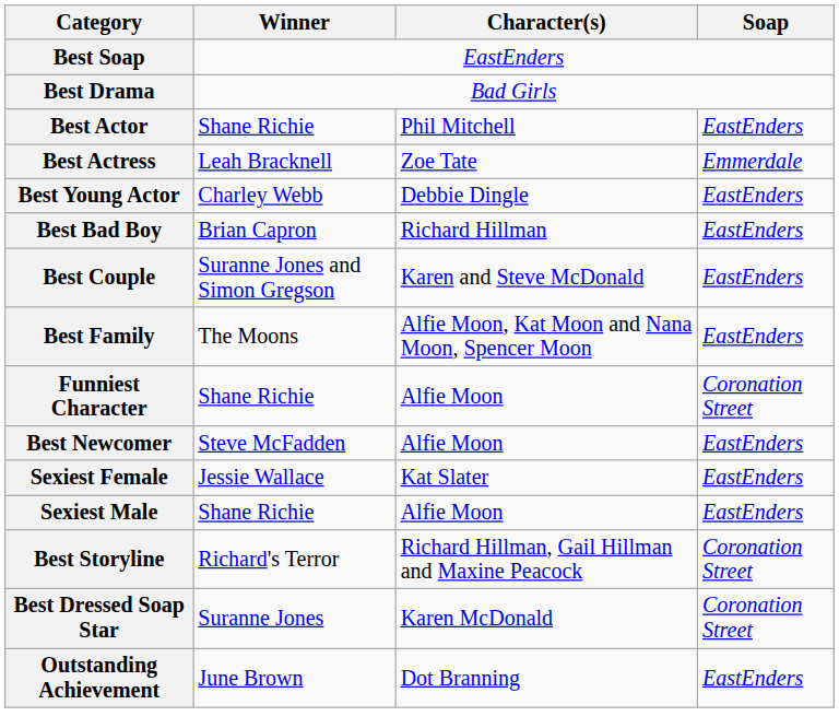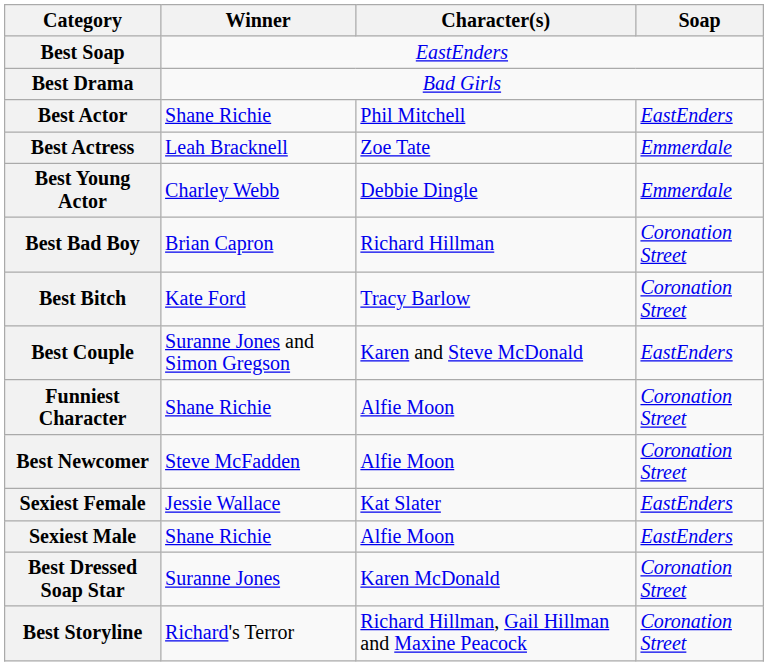Best Young Actor | Soap: EastEnders -> Emmerdale
Best Bad Boy | Soap: EastEnders -> Coronation Street
+ row: Best Bitch | Kate Ford | Tracy Barlow | Coronation Street
- row: Best Family | The Moons | Alfie Moon, Kat Moon and Nana Moon, Spencer Moon | EastEnders
Best Newcomer | Soap: EastEnders -> Coronation Street
rows swapped: Best Storyline <-> Best Dressed Soap Star
- row: Outstanding Achievement | June Brown | Dot Branning | EastEnders
